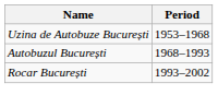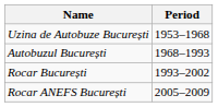+ row: Rocar ANEFS București | 2005–2009
